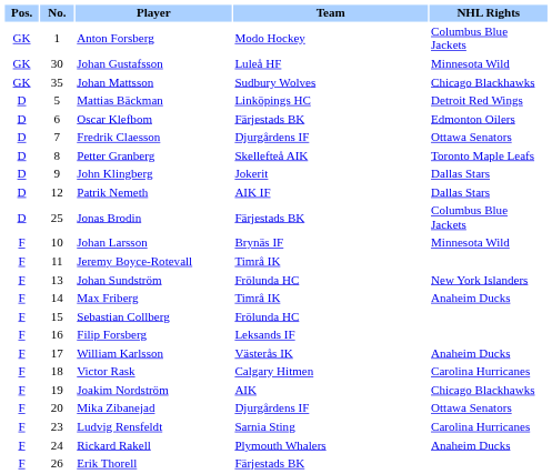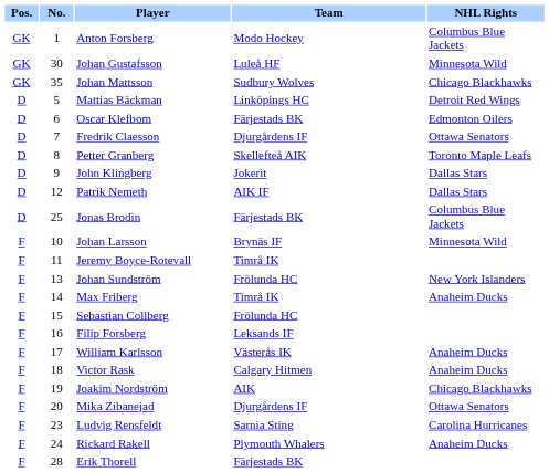Victor Rask | NHL Rights: Carolina Hurricanes -> Anaheim Ducks
Erik Thorell | No.: 26 -> 28
